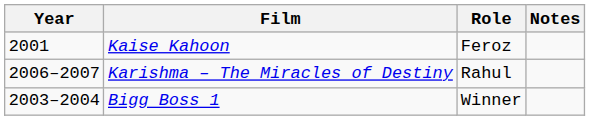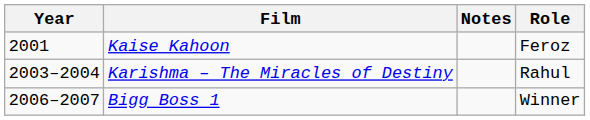columns swapped: Role <-> Notes
Karishma – The Miracles of Destiny | Year: 2006–2007 -> 2003–2004
Bigg Boss 1 | Year: 2003–2004 -> 2006–2007
